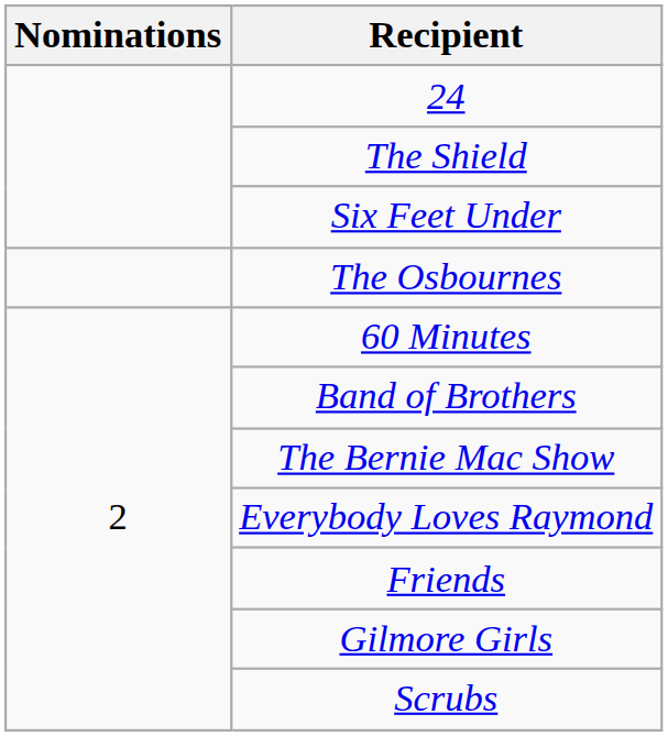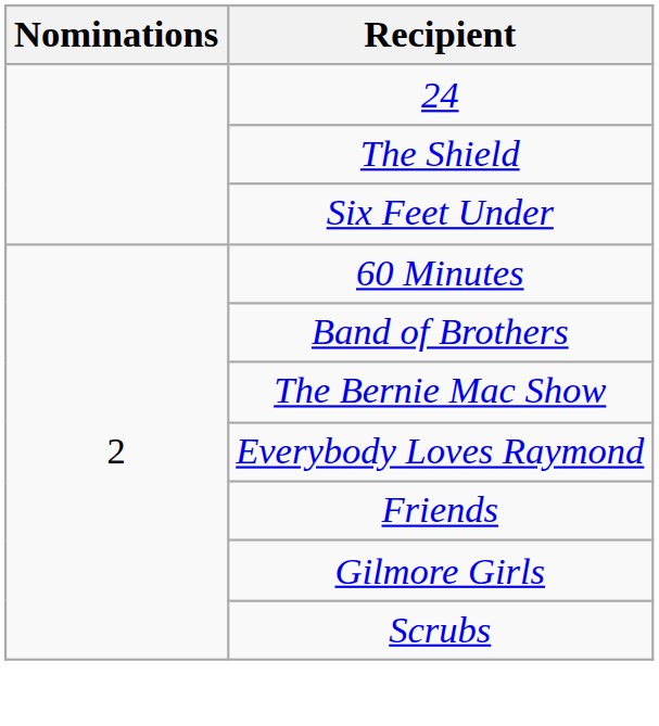- row: The Osbournes
